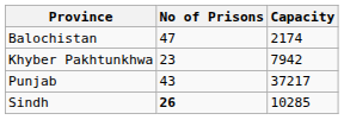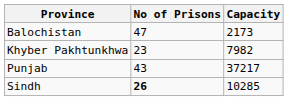Balochistan | Capacity: 2174 -> 2173
Khyber Pakhtunkhwa | Capacity: 7942 -> 7982
